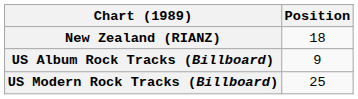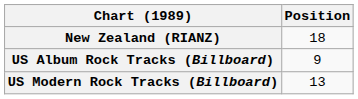US Modern Rock Tracks (Billboard) | Position: 25 -> 13
